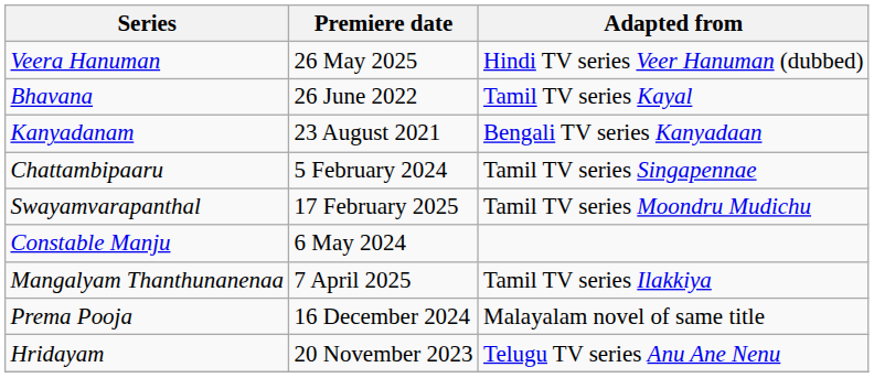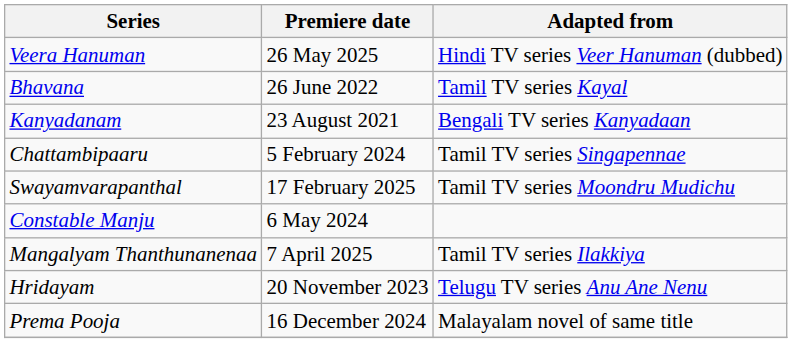rows swapped: Prema Pooja <-> Hridayam
